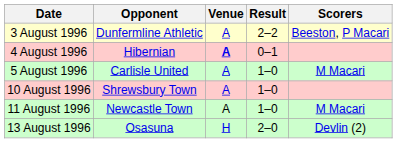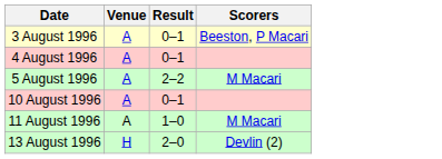- column: Opponent | Dunfermline Athletic | Hibernian | Carlisle United | Shrewsbury Town | Newcastle Town | Osasuna
3 August 1996 | Result: 2–2 -> 0–1
4 August 1996 | Venue: bold -> normal
5 August 1996 | Result: 1–0 -> 2–2
10 August 1996 | Result: 1–0 -> 0–1
